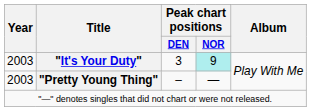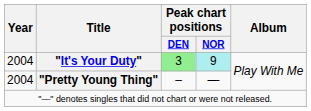"It's Your Duty" | Year: 2003 -> 2004
"It's Your Duty" | Peak chart positions / DEN: no background -> lightgreen background
"Pretty Young Thing" | Year: 2003 -> 2004
